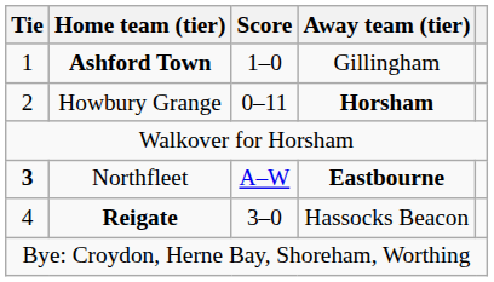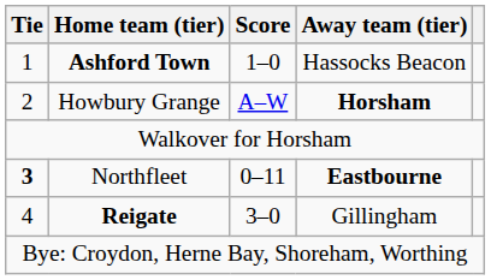Ashford Town | Away team (tier): Gillingham -> Hassocks Beacon
Howbury Grange | Score: 0–11 -> A–W
Northfleet | Score: A–W -> 0–11
Reigate | Away team (tier): Hassocks Beacon -> Gillingham
